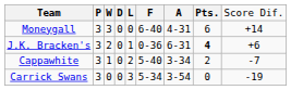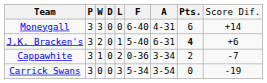J.K. Bracken's | column 6: 0-36 -> 5-40
Cappawhite | column 6: 5-40 -> 0-36
